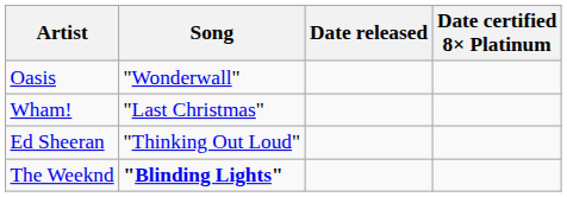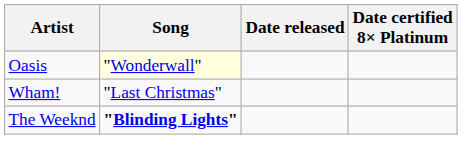Oasis | Song: no background -> lightyellow background
- row: Ed Sheeran | "Thinking Out Loud"
